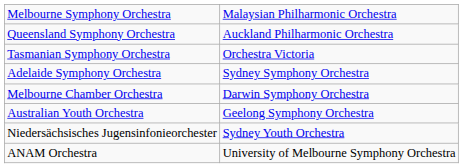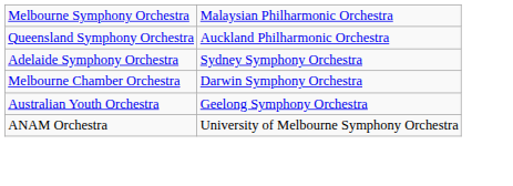- row: Tasmanian Symphony Orchestra | Orchestra Victoria
- row: Niedersächsisches Jugensinfonieorchester | Sydney Youth Orchestra
